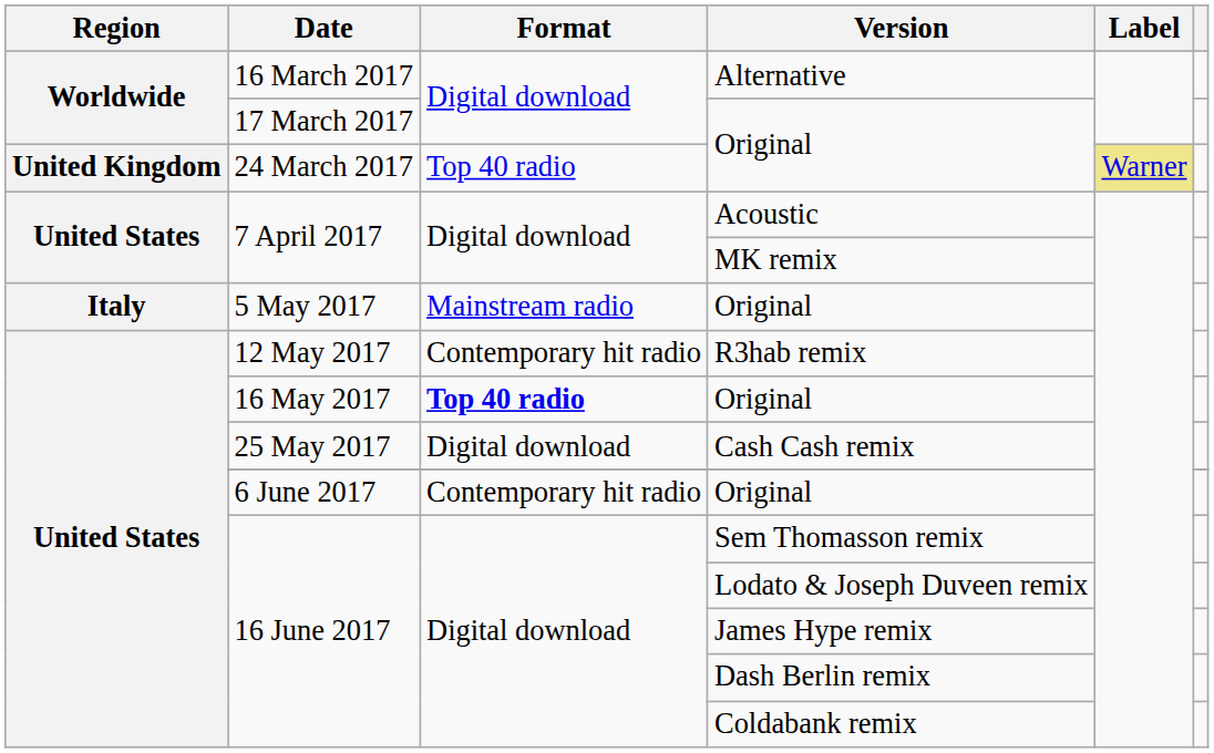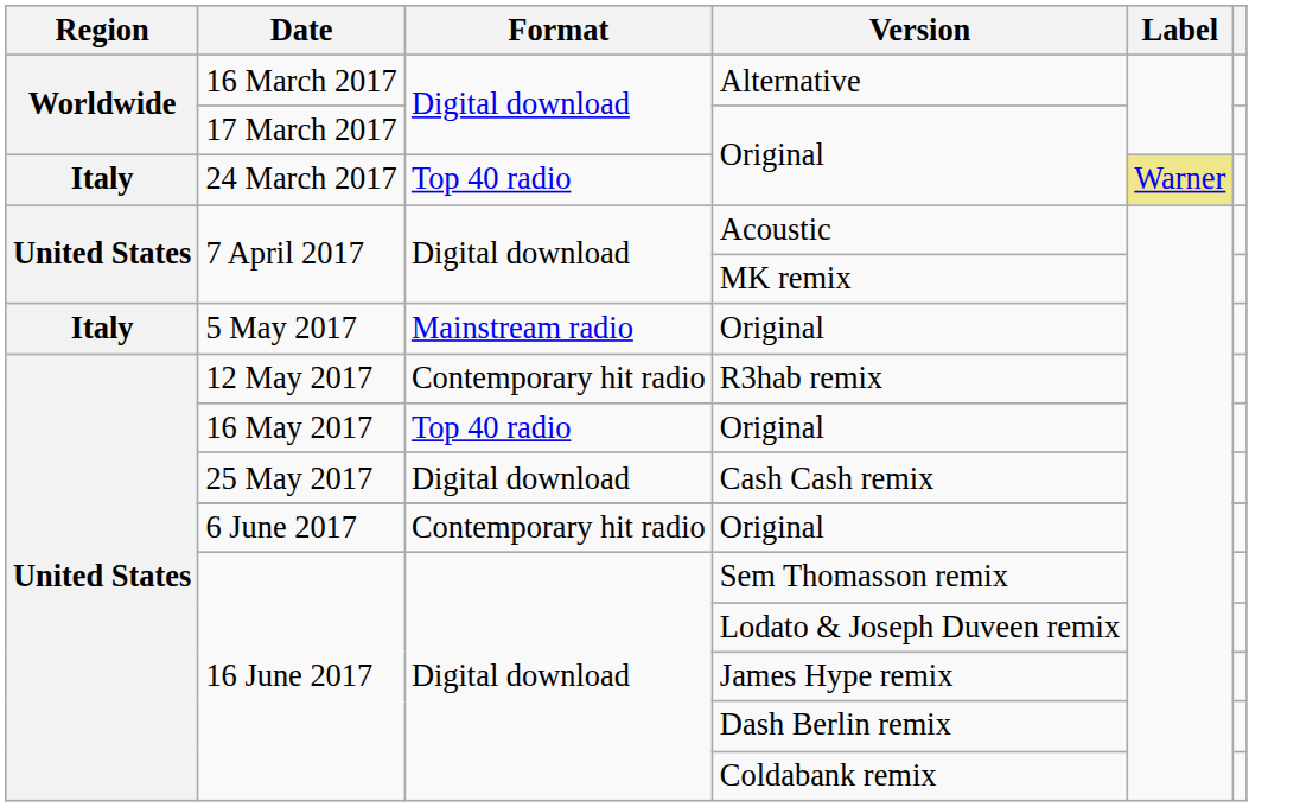24 March 2017 / Original | Region: United Kingdom -> Italy
16 May 2017 / Original | Format: bold -> normal
